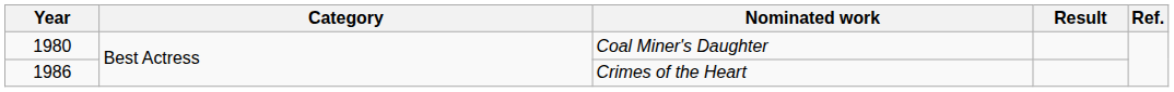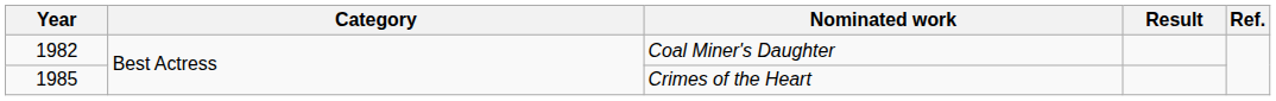Coal Miner's Daughter | Year: 1980 -> 1982
Crimes of the Heart | Year: 1986 -> 1985
